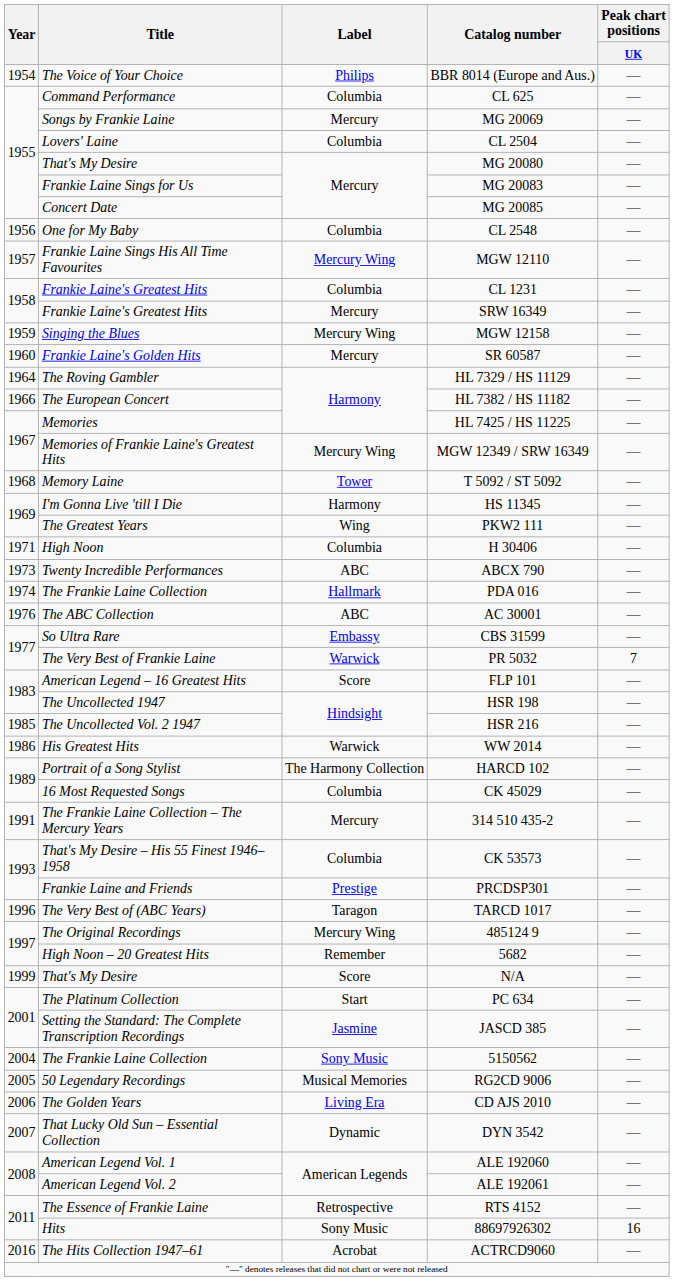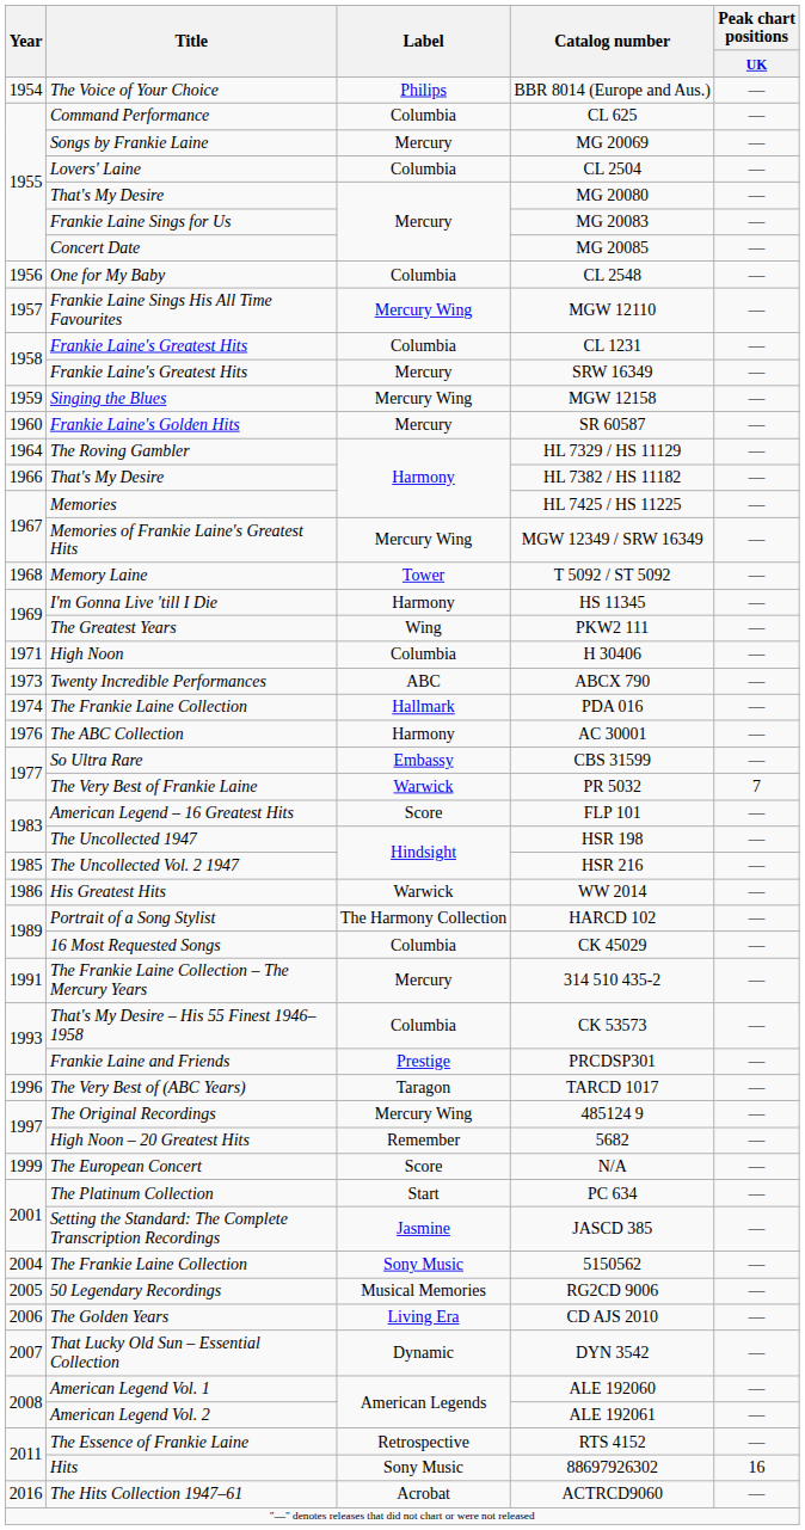HL 7382 / HS 11182 | Title: The European Concert -> That's My Desire
AC 30001 | Label: ABC -> Harmony
N/A | Title: That's My Desire -> The European Concert
